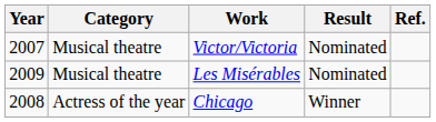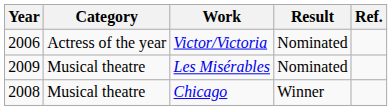Victor/Victoria | Year: 2007 -> 2006
Victor/Victoria | Category: Musical theatre -> Actress of the year
Chicago | Category: Actress of the year -> Musical theatre
